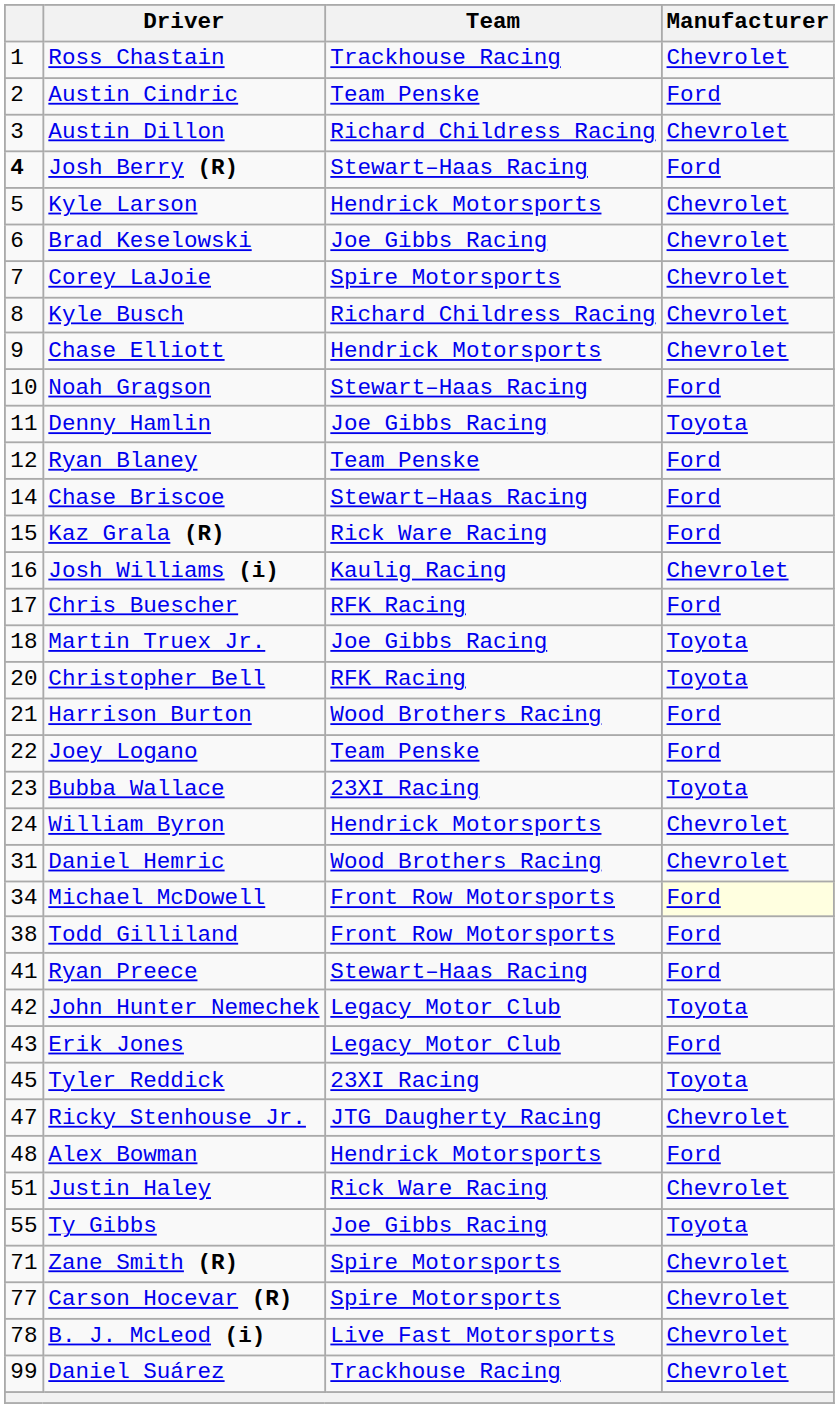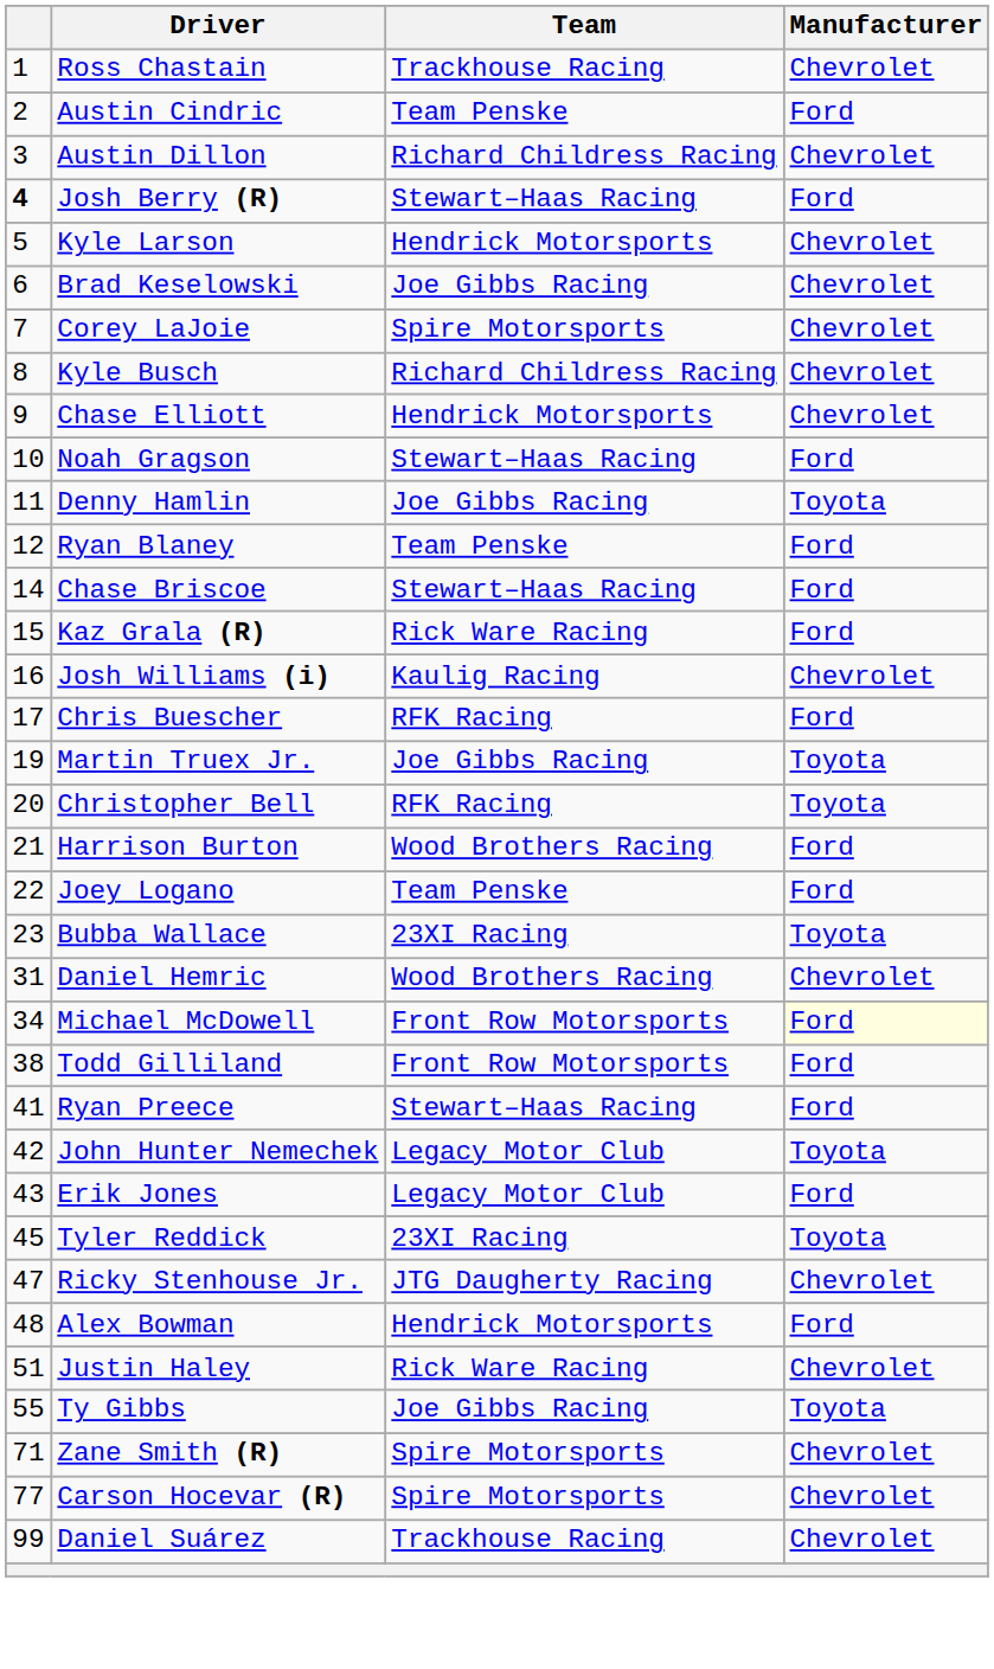Martin Truex Jr. | column 1: 18 -> 19
- row: 24 | William Byron | Hendrick Motorsports | Chevrolet
- row: 78 | B. J. McLeod (i) | Live Fast Motorsports | Chevrolet
